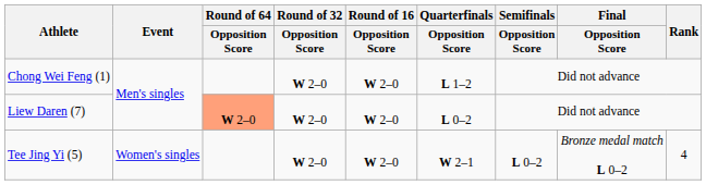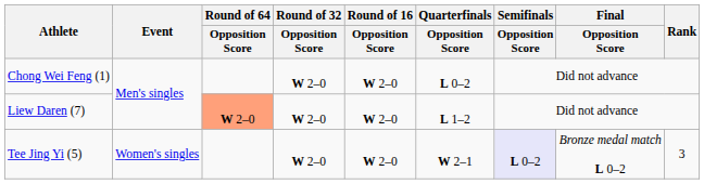Chong Wei Feng (1) | Quarterfinals / Opposition Score: L 1–2 -> L 0–2
Liew Daren (7) | Quarterfinals / Opposition Score: L 0–2 -> L 1–2
Tee Jing Yi (5) | Semifinals / Opposition Score: no background -> lavender background
Tee Jing Yi (5) | Rank: 4 -> 3
